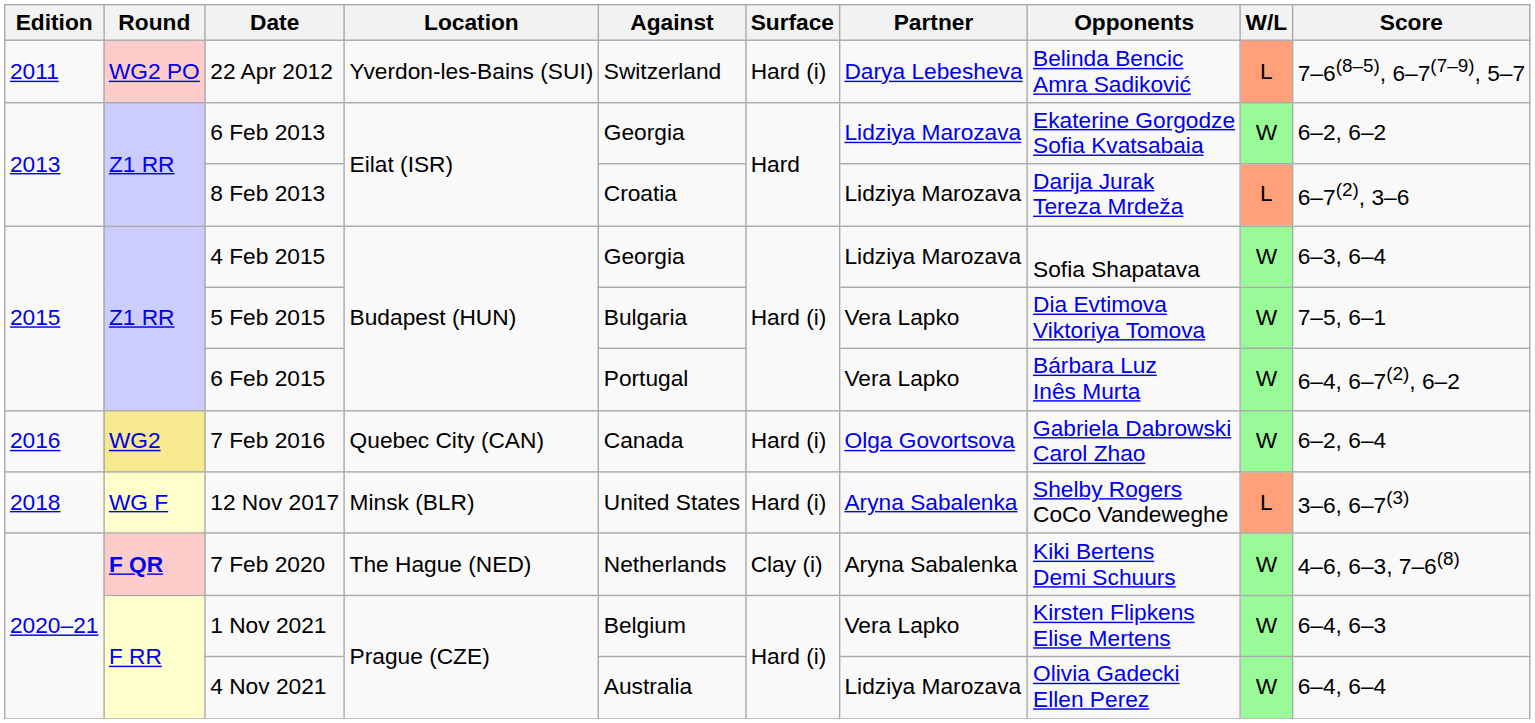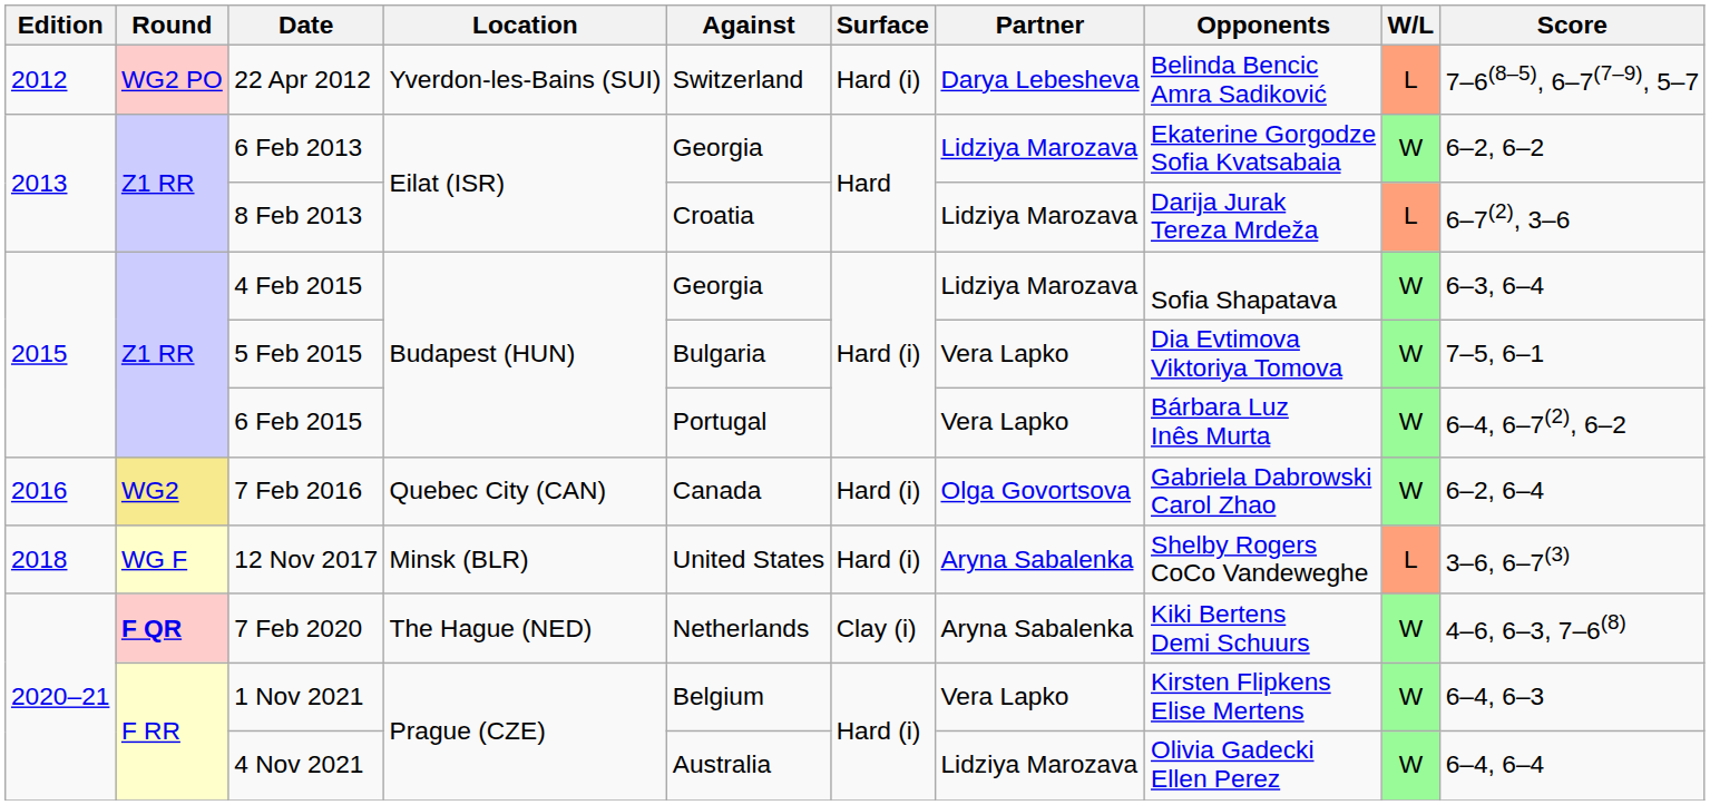22 Apr 2012 | Edition: 2011 -> 2012
